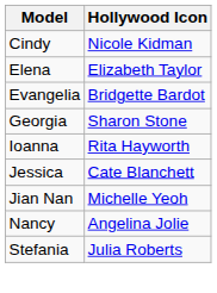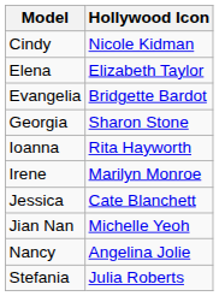+ row: Irene | Marilyn Monroe
